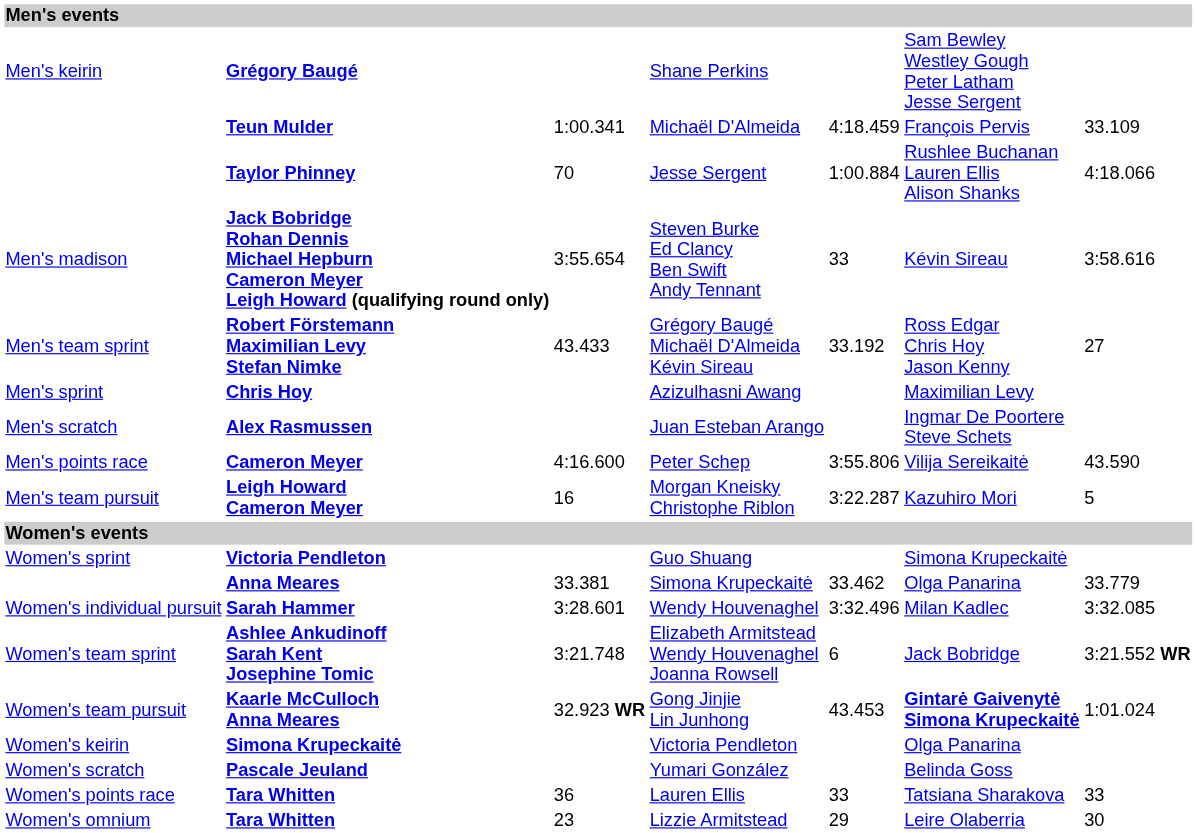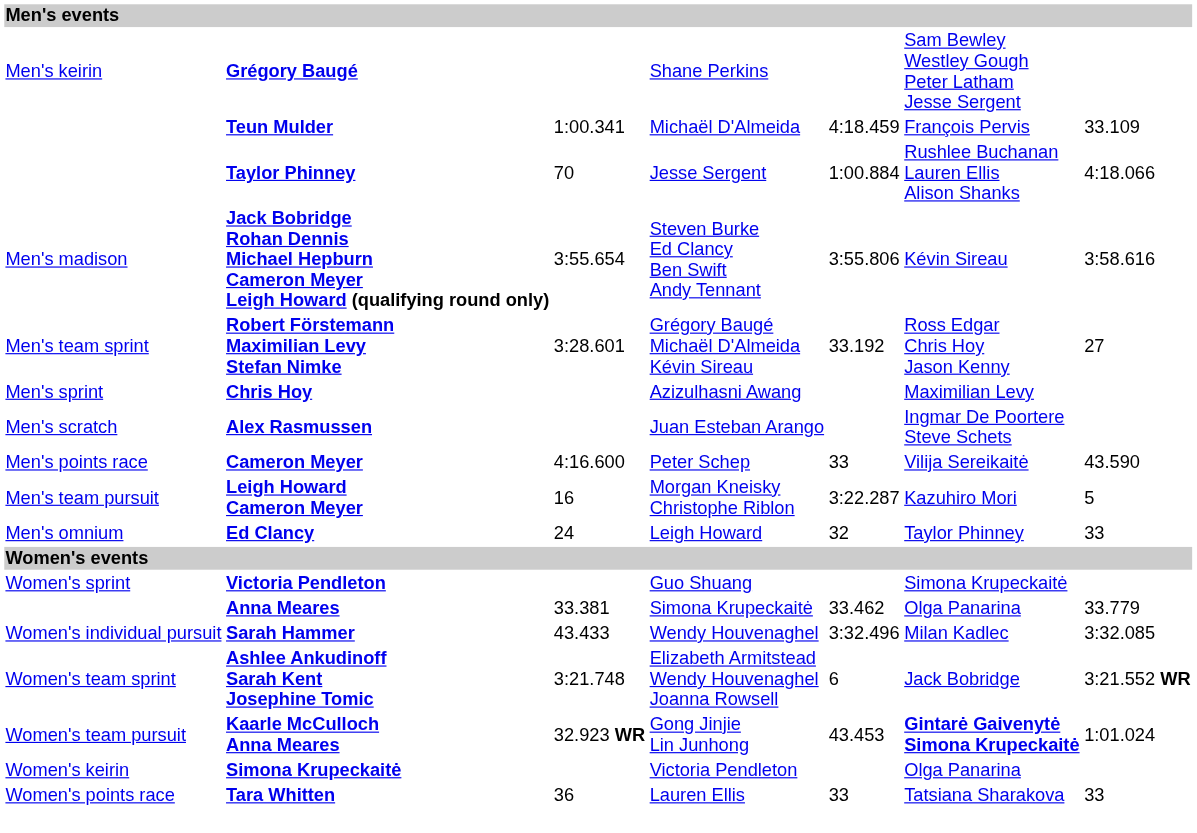Steven Burke Ed Clancy Ben Swift Andy Tennant | column 5: 33 -> 3:55.806
Grégory Baugé Michaël D'Almeida Kévin Sireau | column 3: 43.433 -> 3:28.601
Peter Schep | column 5: 3:55.806 -> 33
+ row: Men's omnium | Ed Clancy | 24 | Leigh Howard | 32 | Taylor Phinney | 33
Wendy Houvenaghel | column 3: 3:28.601 -> 43.433
- row: Women's scratch | Pascale Jeuland | Yumari González | Belinda Goss
- row: Women's omnium | Tara Whitten | 23 | Lizzie Armitstead | 29 | Leire Olaberria | 30
